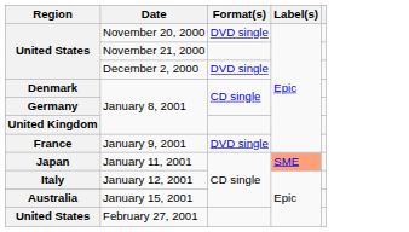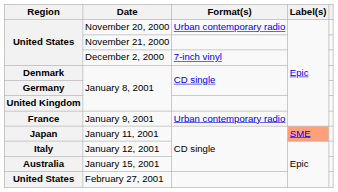November 20, 2000 | Format(s): DVD single -> Urban contemporary radio
December 2, 2000 | Format(s): DVD single -> 7-inch vinyl
January 9, 2001 | Format(s): DVD single -> Urban contemporary radio
